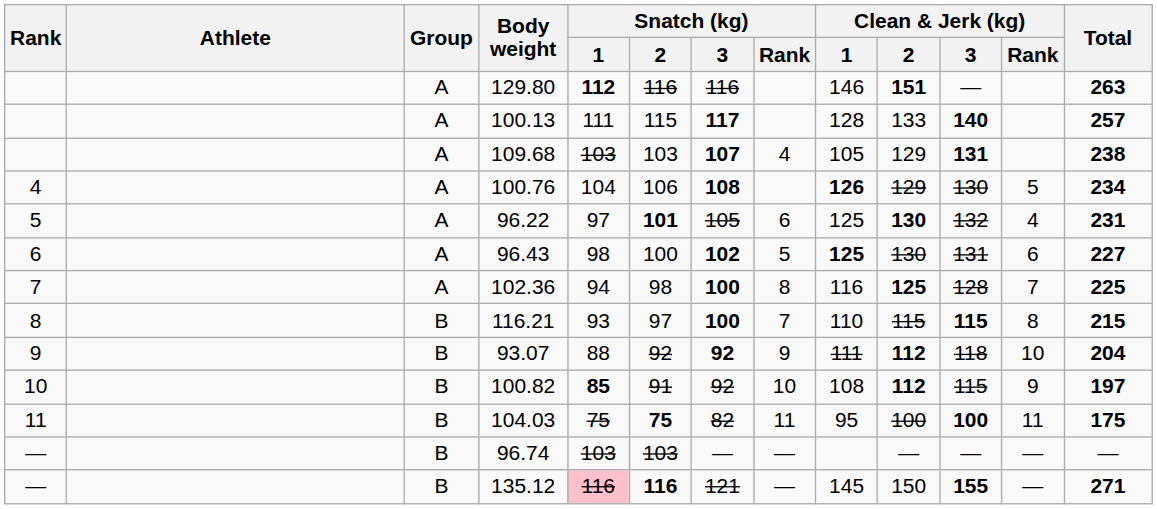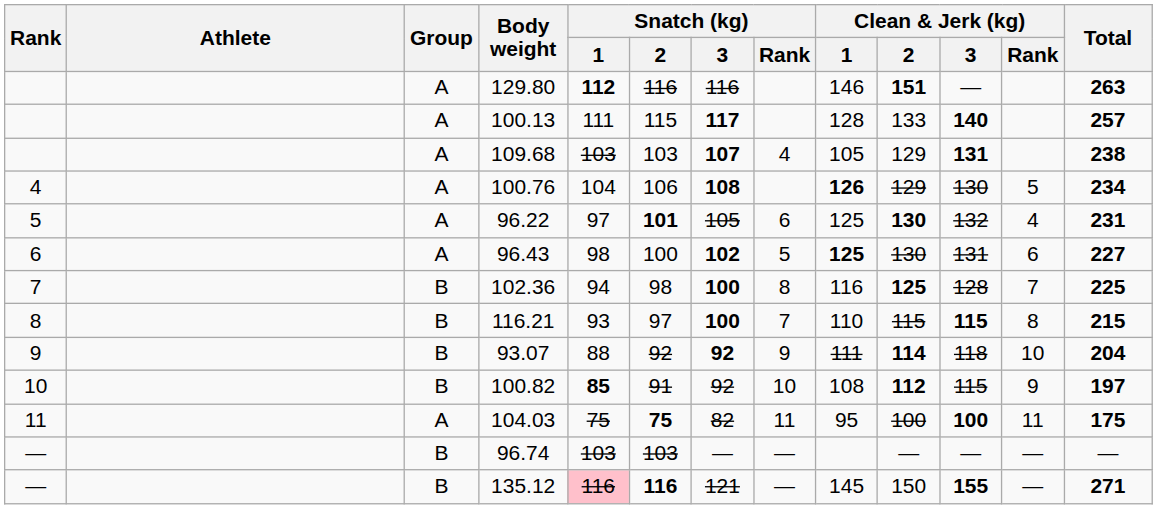102.36 | Group: A -> B
93.07 | Clean & Jerk (kg) / 2: 112 -> 114
104.03 | Group: B -> A
